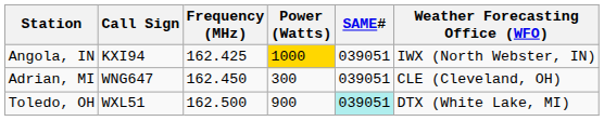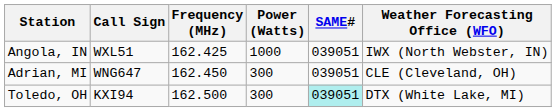Angola, IN | Call Sign: KXI94 -> WXL51
Angola, IN | Power (Watts): gold background -> no background
Toledo, OH | Call Sign: WXL51 -> KXI94
Toledo, OH | Power (Watts): 900 -> 300
